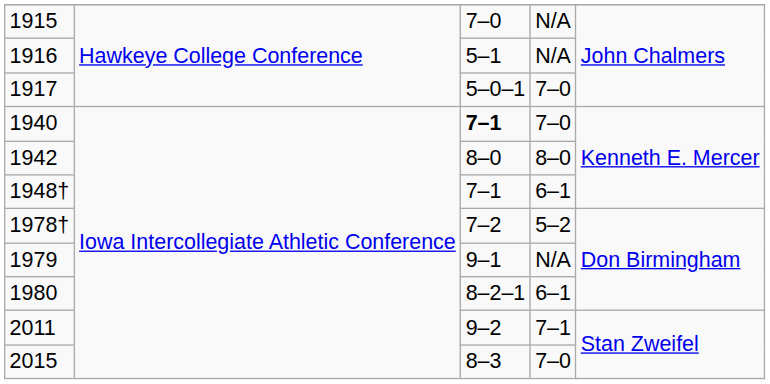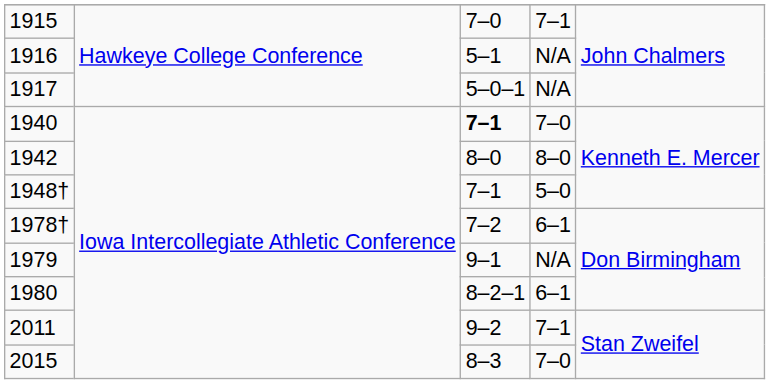1915 | column 4: N/A -> 7–1
1917 | column 4: 7–0 -> N/A
1948† | column 4: 6–1 -> 5–0
1978† | column 4: 5–2 -> 6–1
